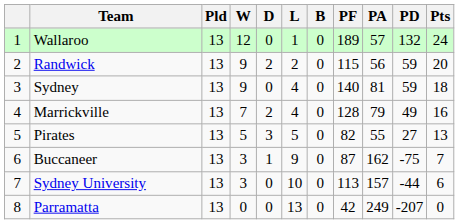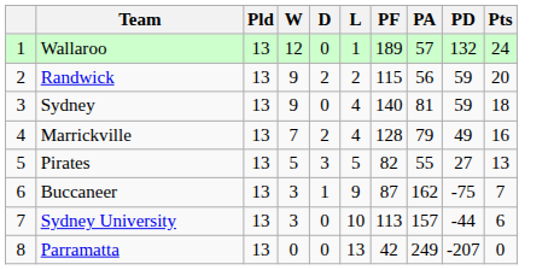- column: B | 0 | 0 | 0 | 0 | 0 | 0 | 0 | 0
